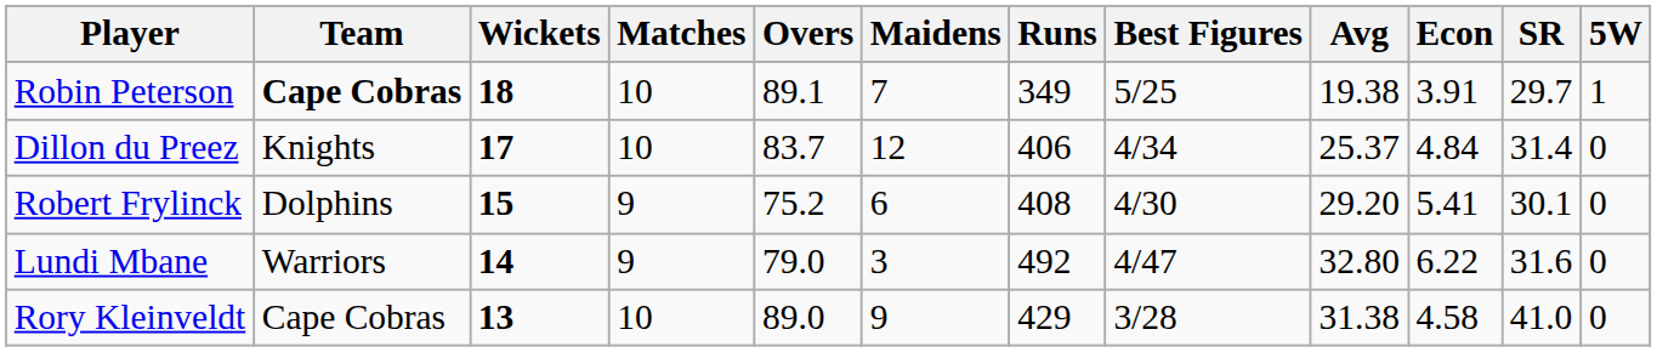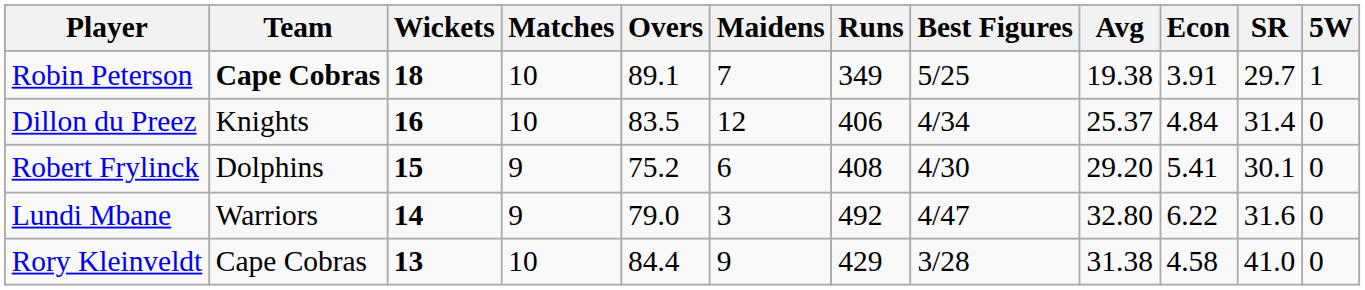Dillon du Preez | Wickets: 17 -> 16
Dillon du Preez | Overs: 83.7 -> 83.5
Rory Kleinveldt | Overs: 89.0 -> 84.4
